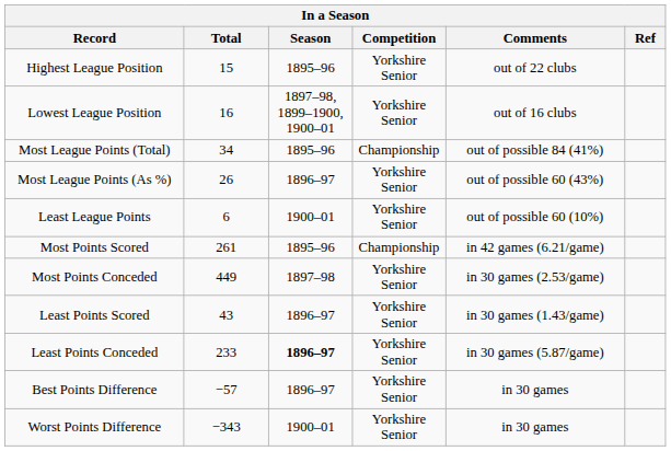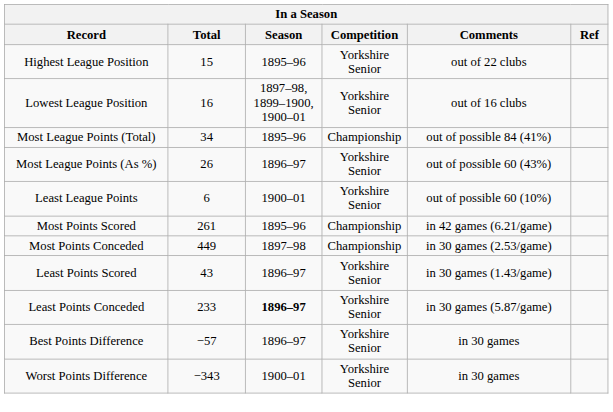Most Points Conceded | Competition: Yorkshire Senior -> Championship
